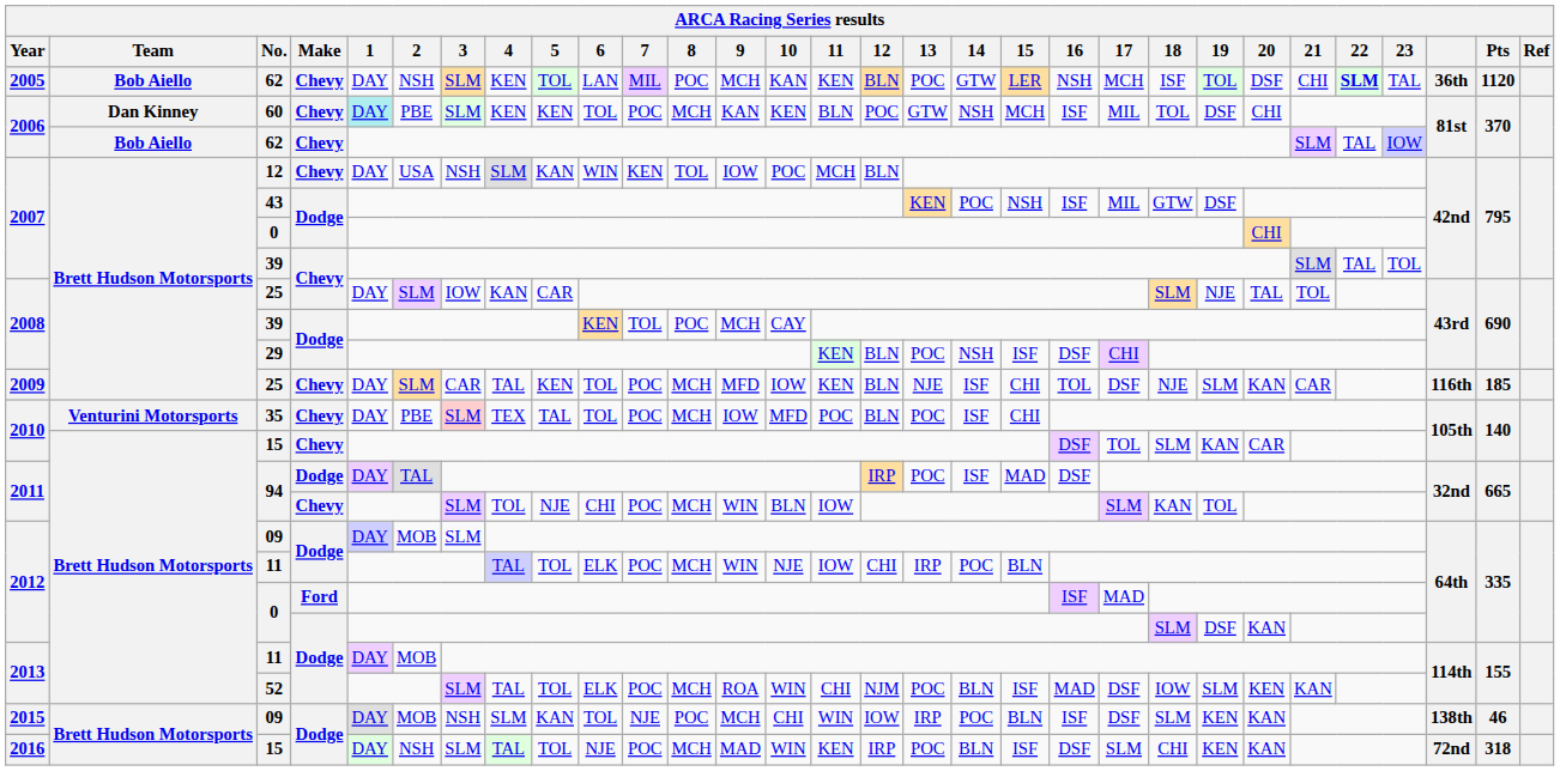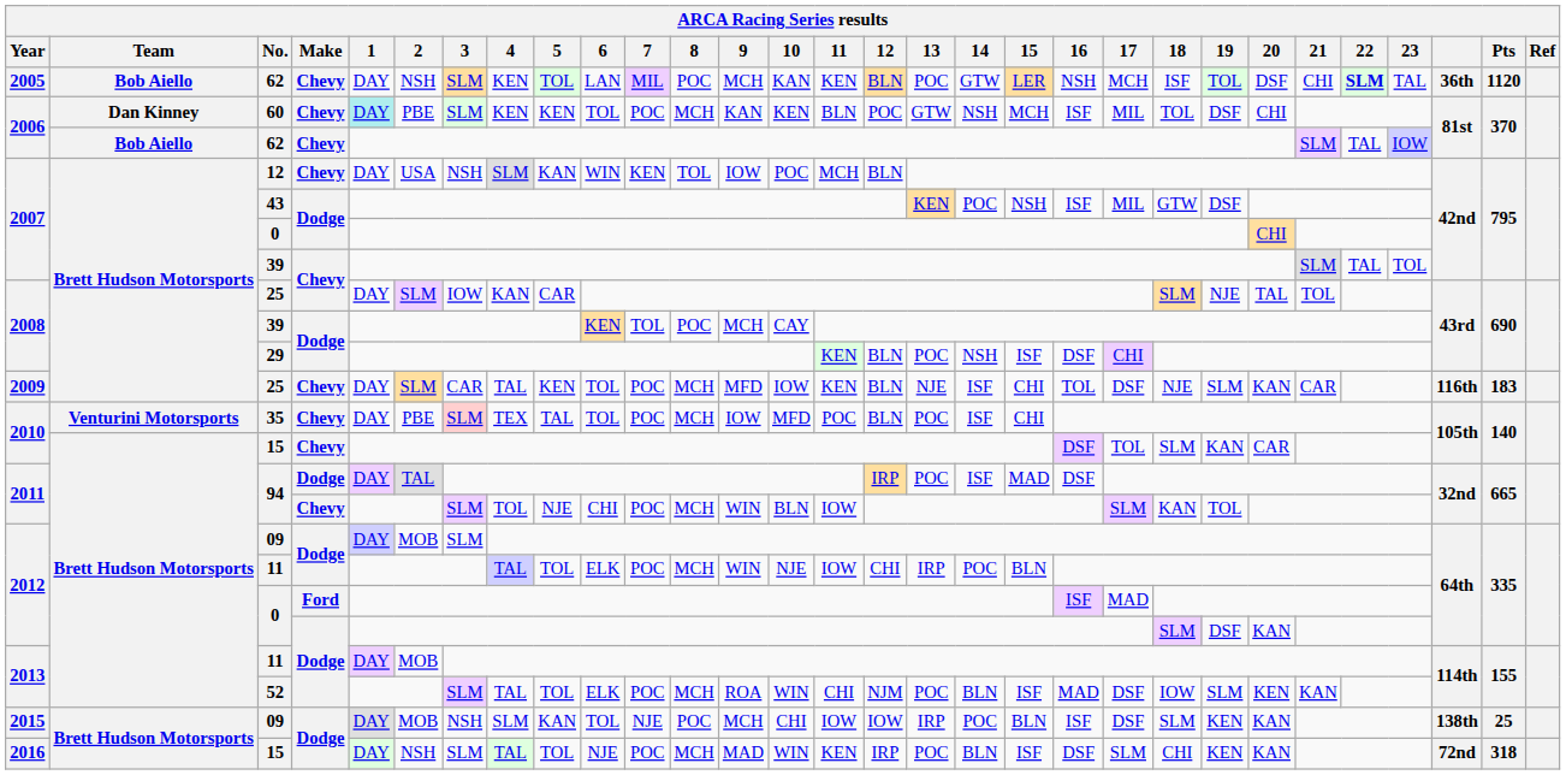2009 / 25 | Pts: 185 -> 183
2015 / 09 | 11: WIN -> IOW
2015 / 09 | Pts: 46 -> 25
